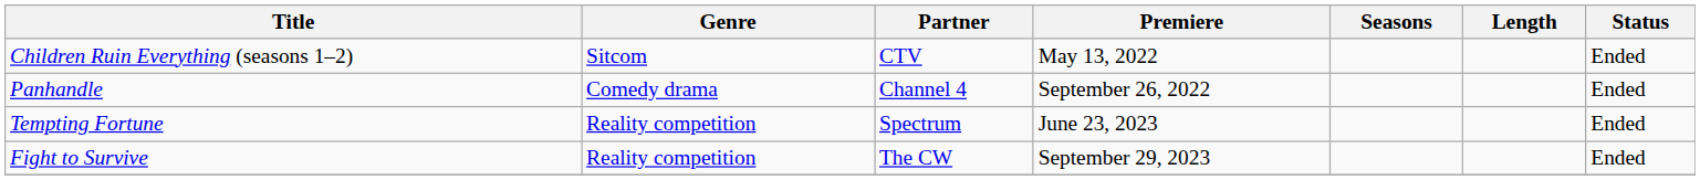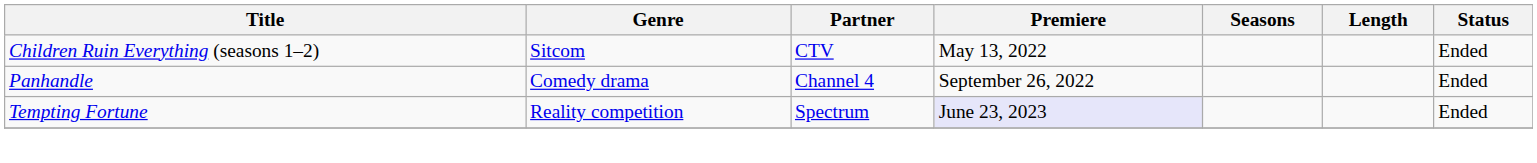Tempting Fortune | Premiere: no background -> lavender background
- row: Fight to Survive | Reality competition | The CW | September 29, 2023 | Ended
